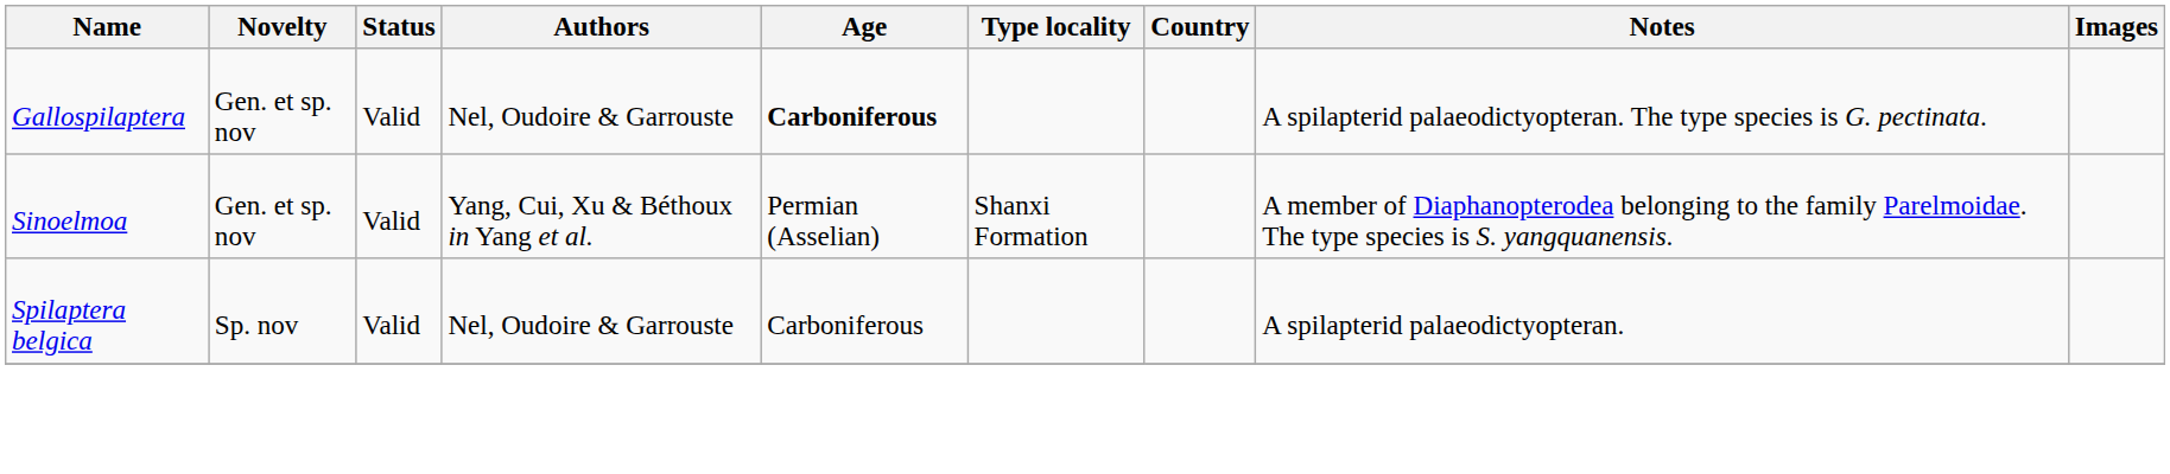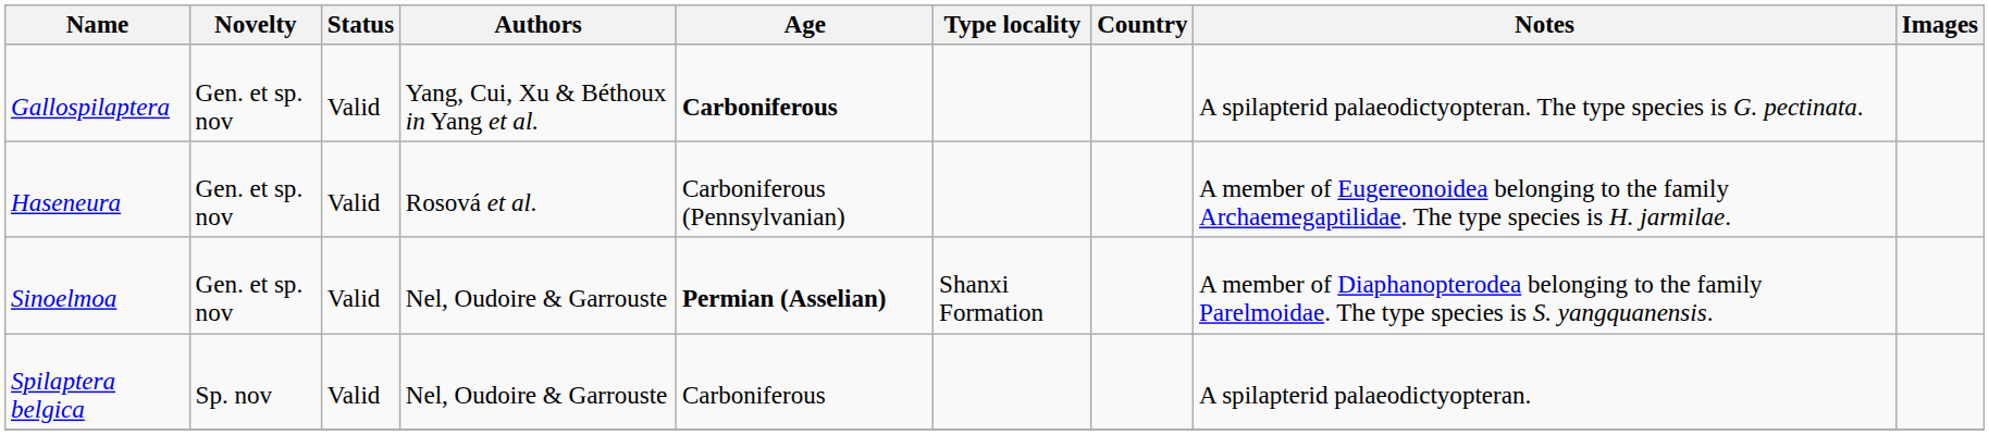Gallospilaptera | Authors: Nel, Oudoire & Garrouste -> Yang, Cui, Xu & Béthoux in Yang et al.
+ row: Haseneura | Gen. et sp. nov | Valid | Rosová et al. | Carboniferous (Pennsylvanian) | A member of Eugereonoidea belonging to the family Archaemegaptilidae. The type species is H. jarmilae.
Sinoelmoa | Authors: Yang, Cui, Xu & Béthoux in Yang et al. -> Nel, Oudoire & Garrouste
Sinoelmoa | Age: normal -> bold
